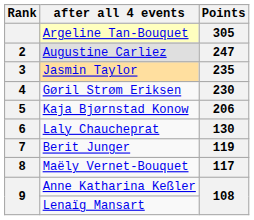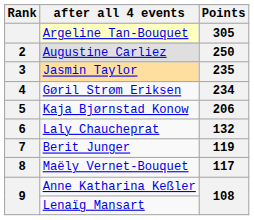Augustine Carliez | Points: 247 -> 250
Gøril Strøm Eriksen | Points: 230 -> 234
Laly Chaucheprat | Points: 130 -> 132
